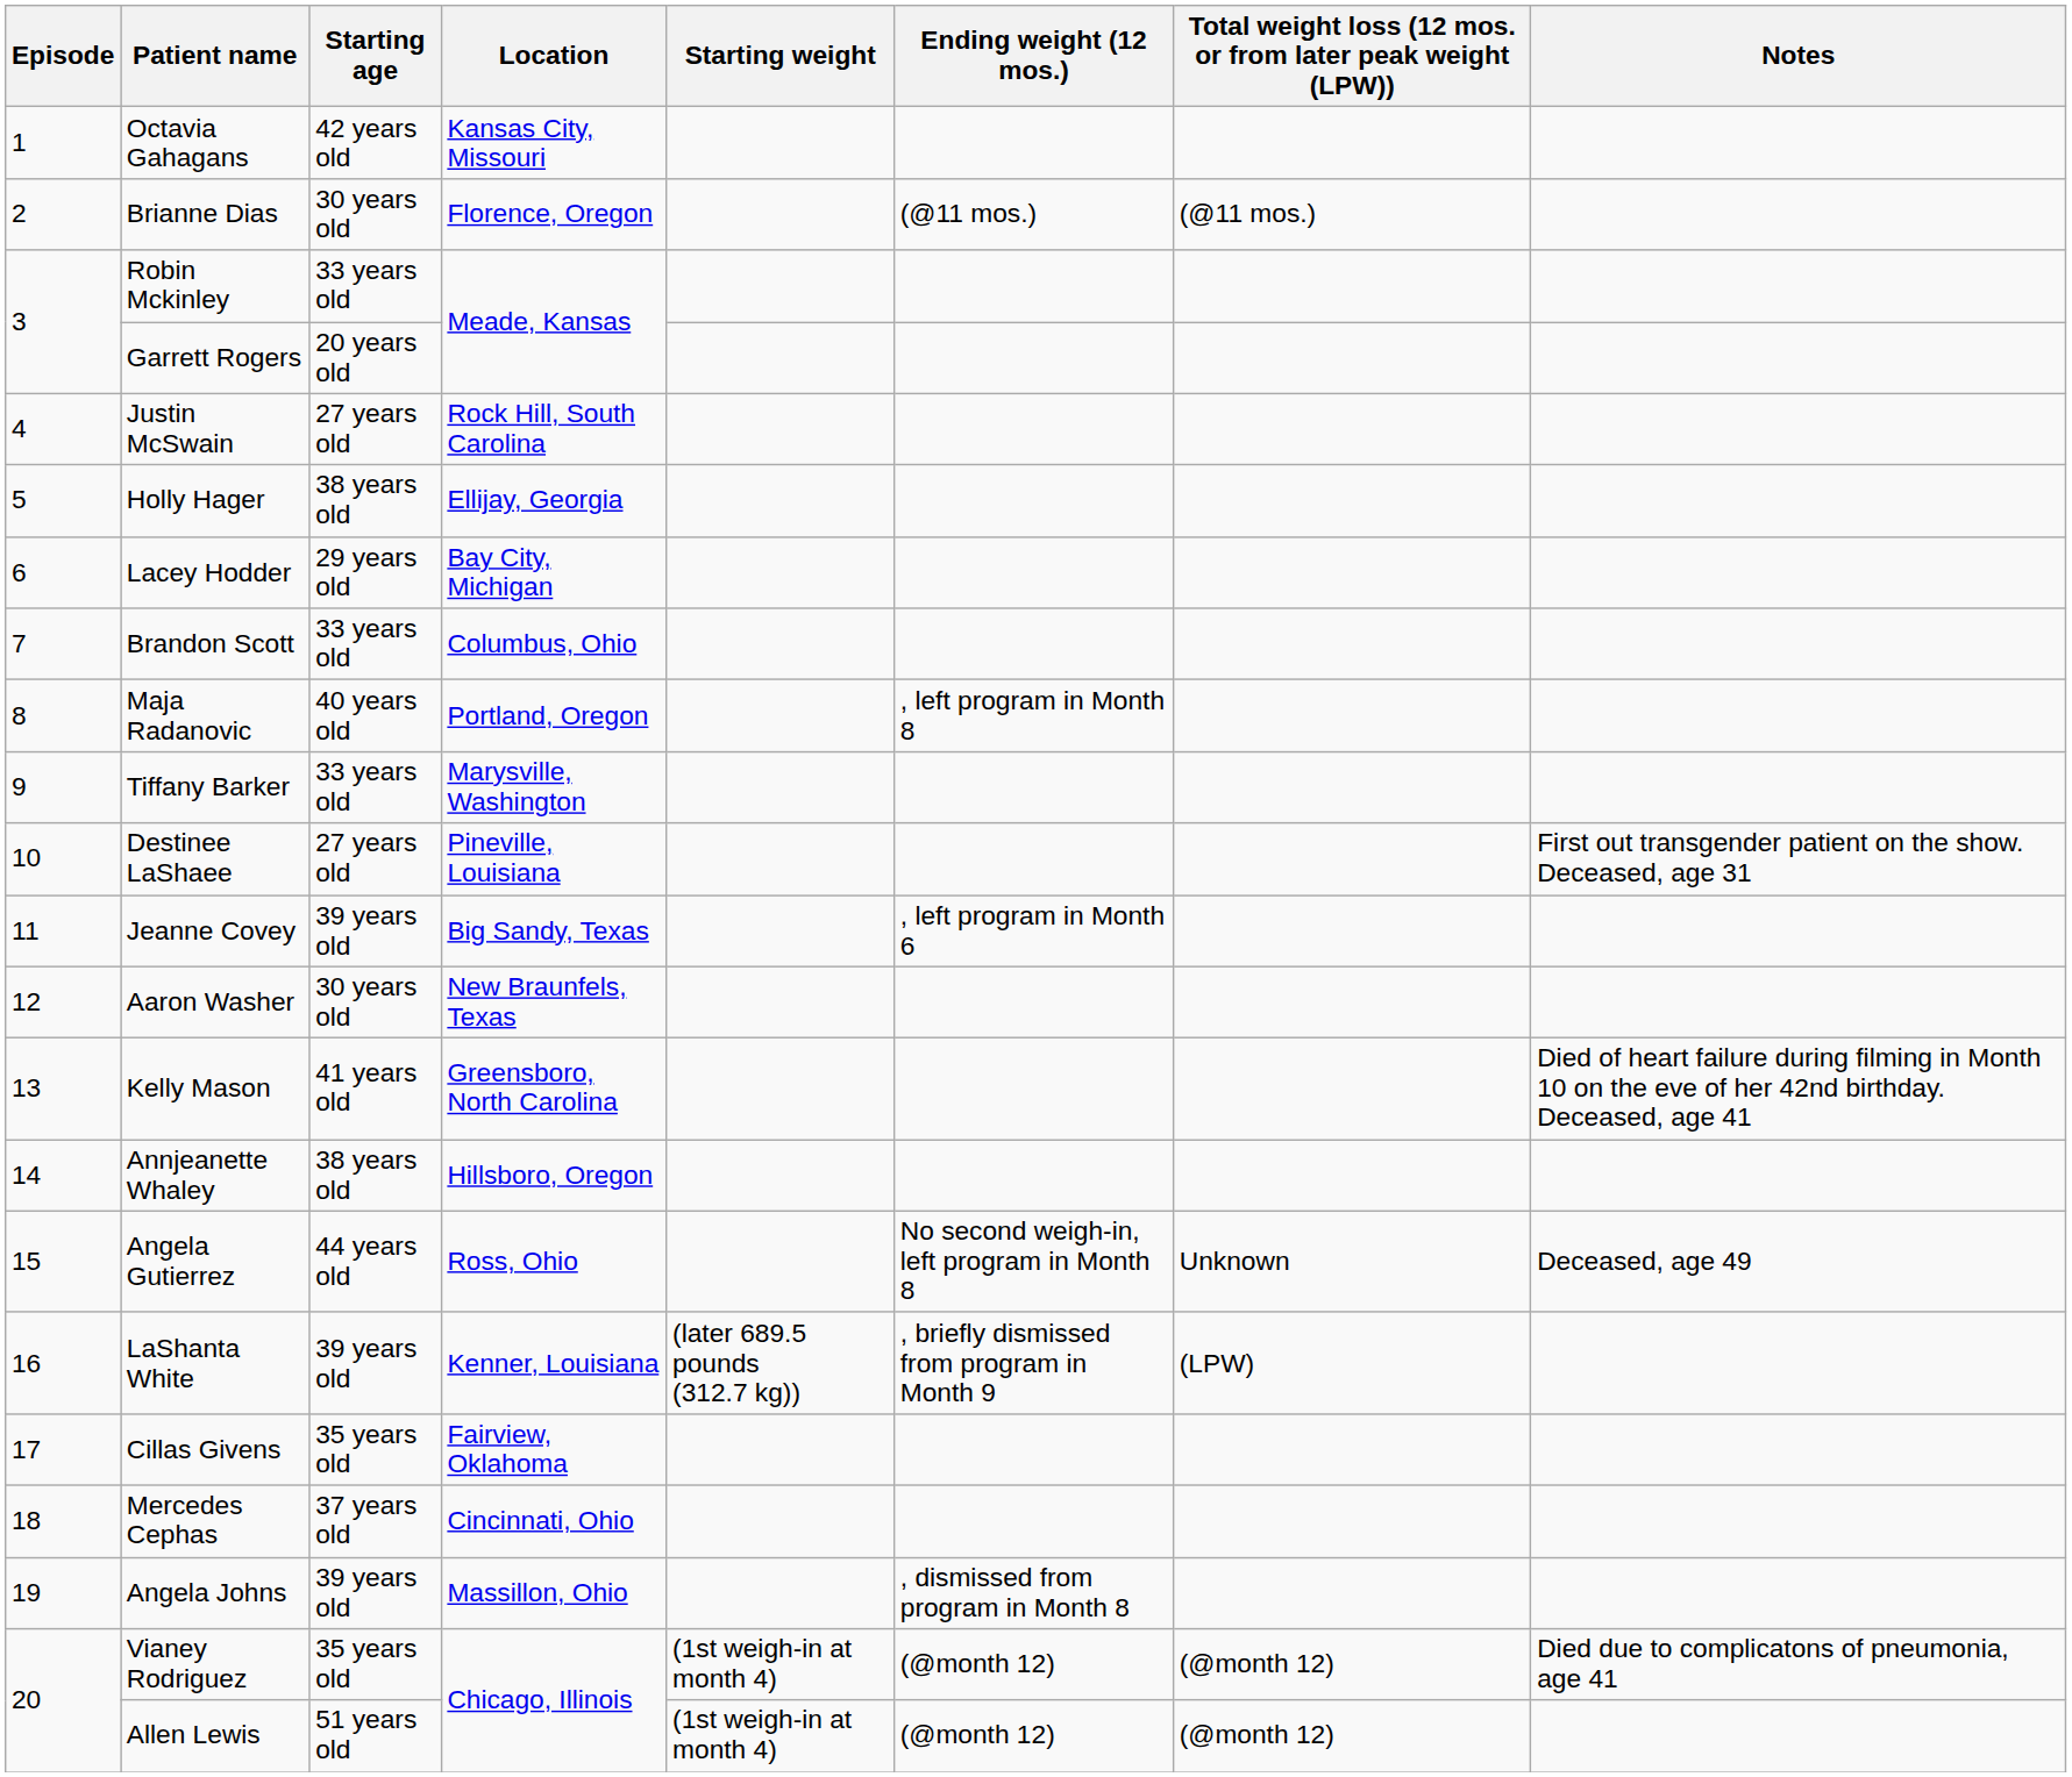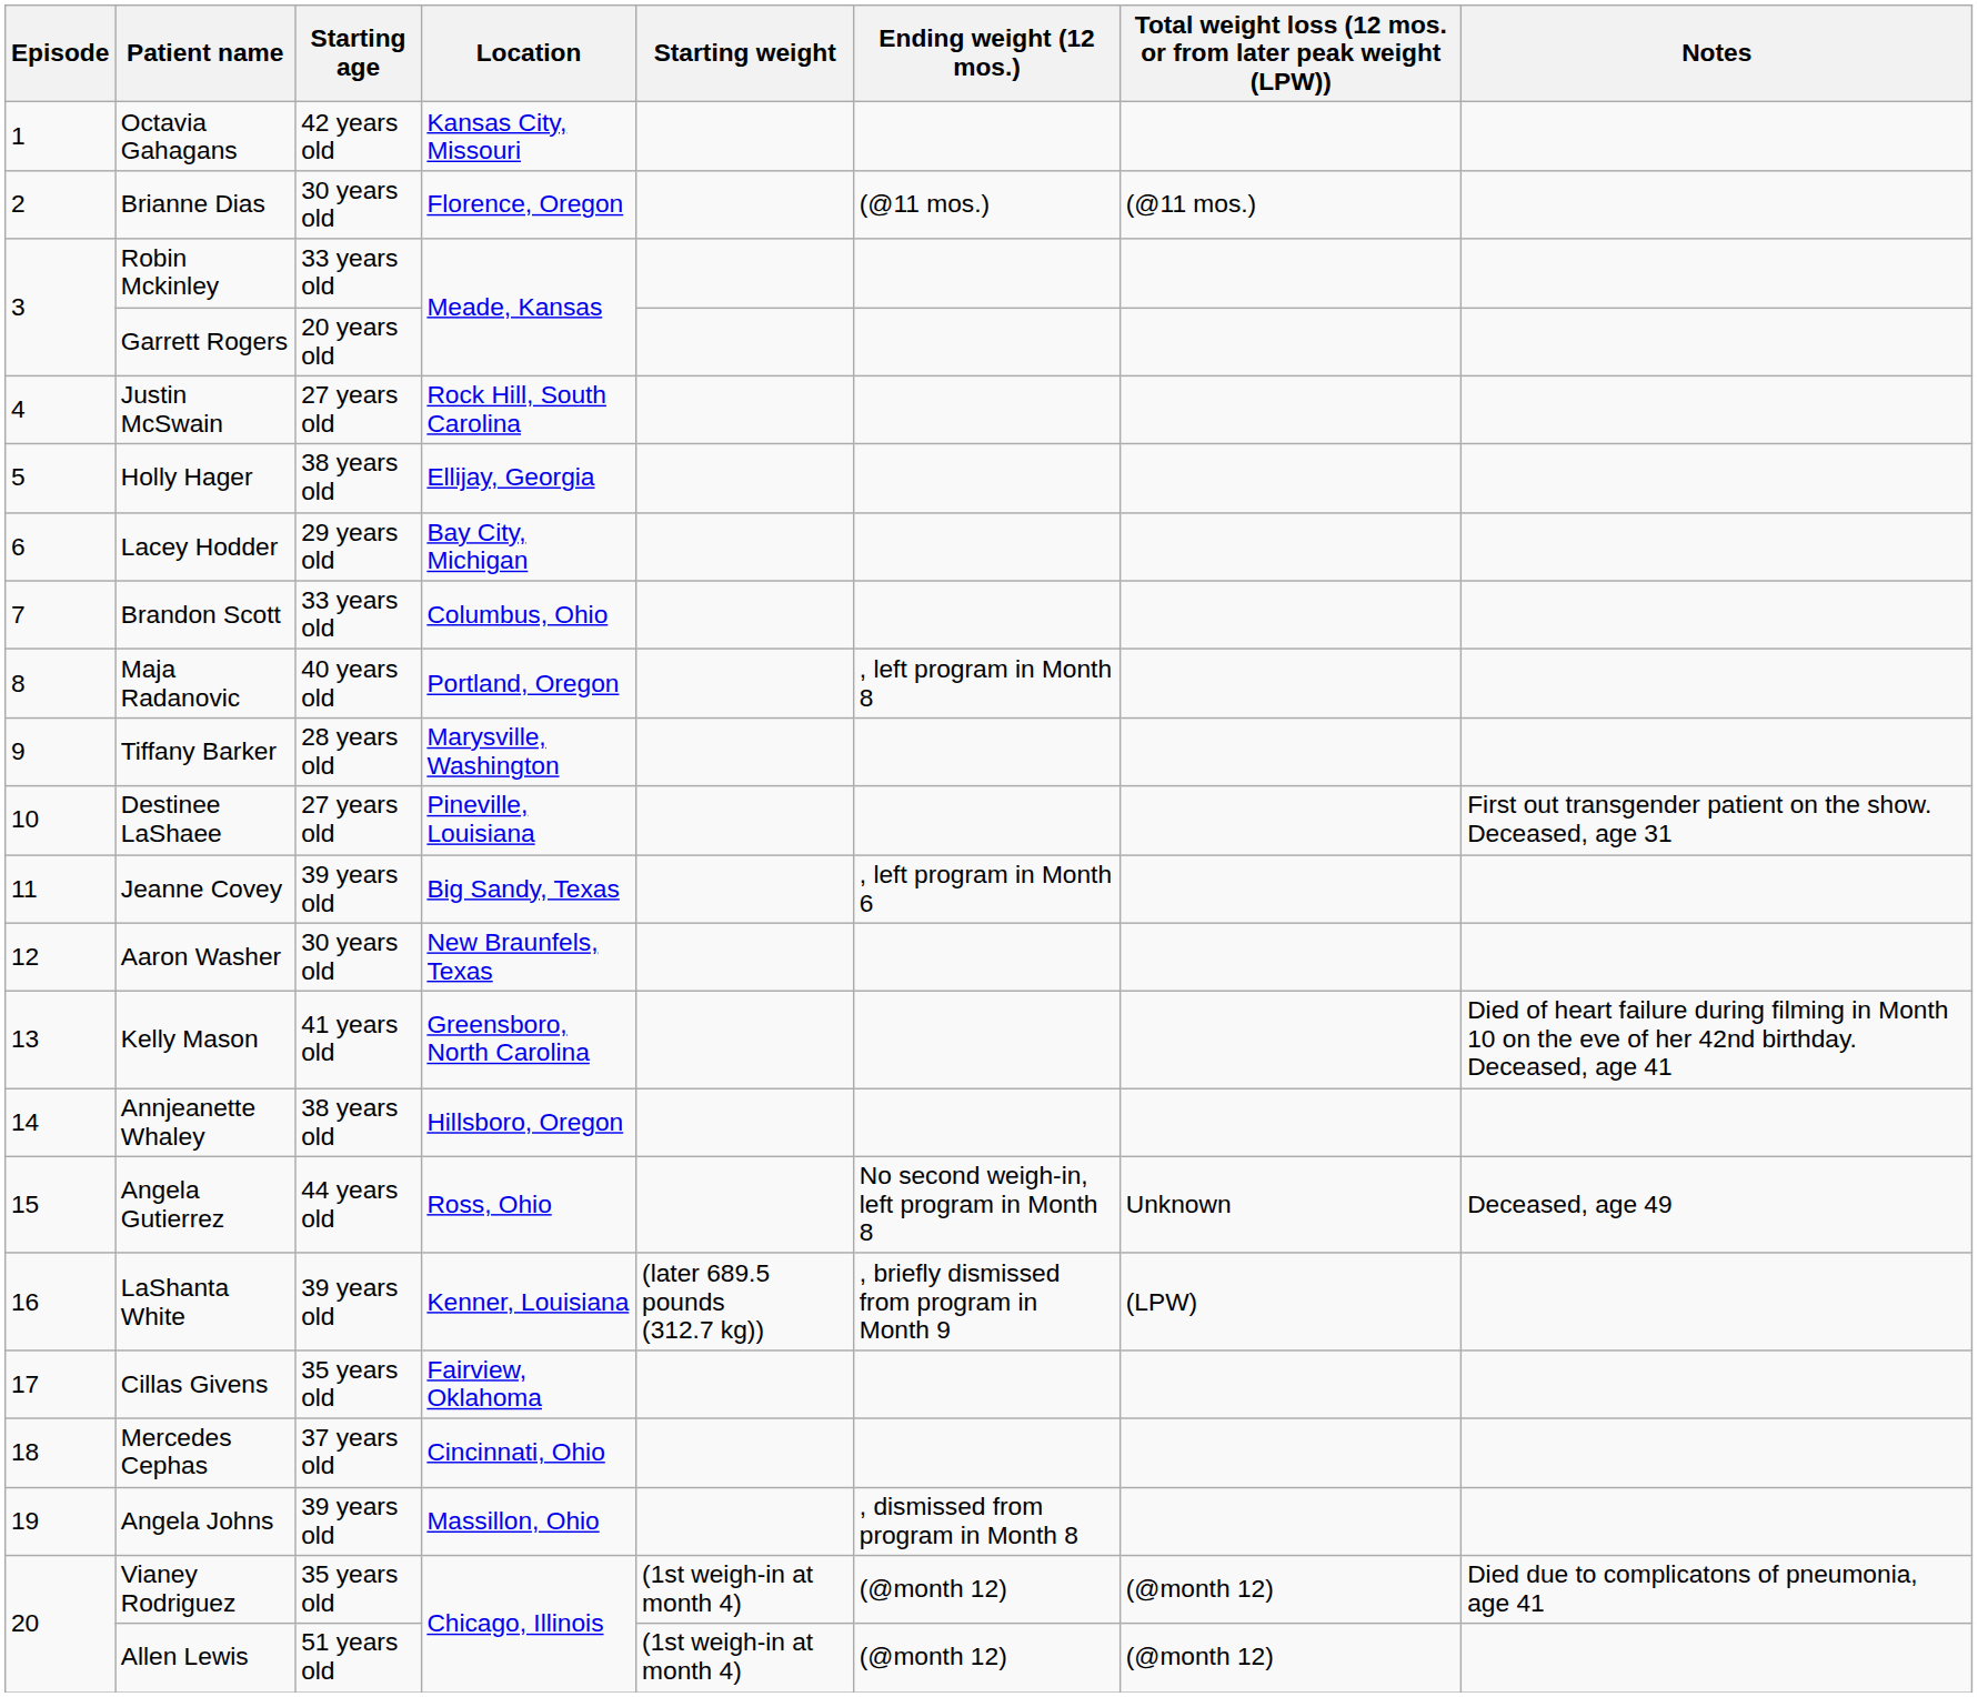Tiffany Barker | Starting age: 33 years old -> 28 years old
